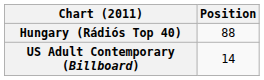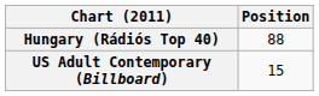US Adult Contemporary (Billboard) | Position: 14 -> 15
